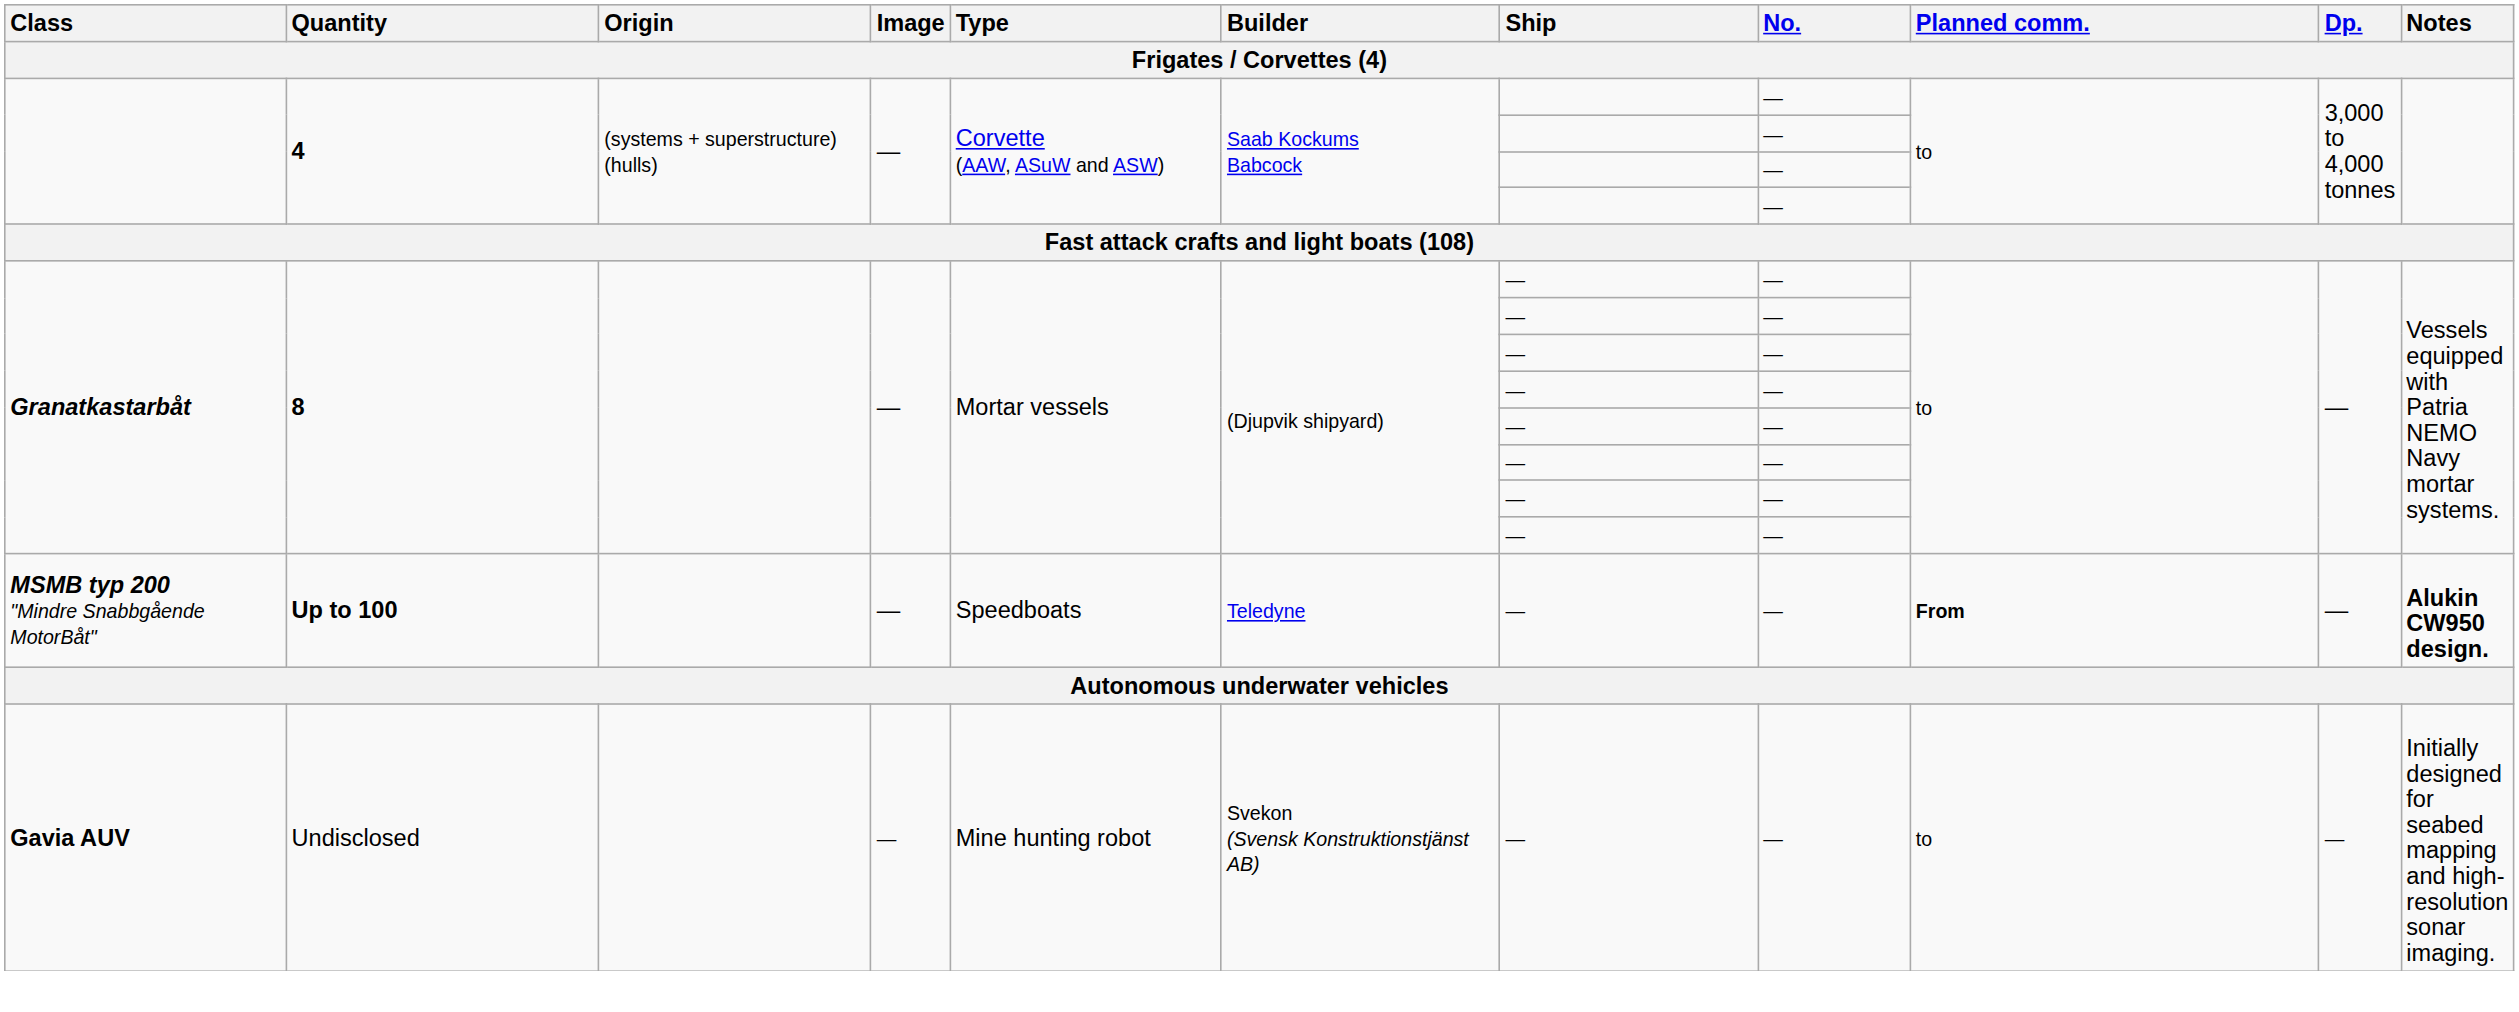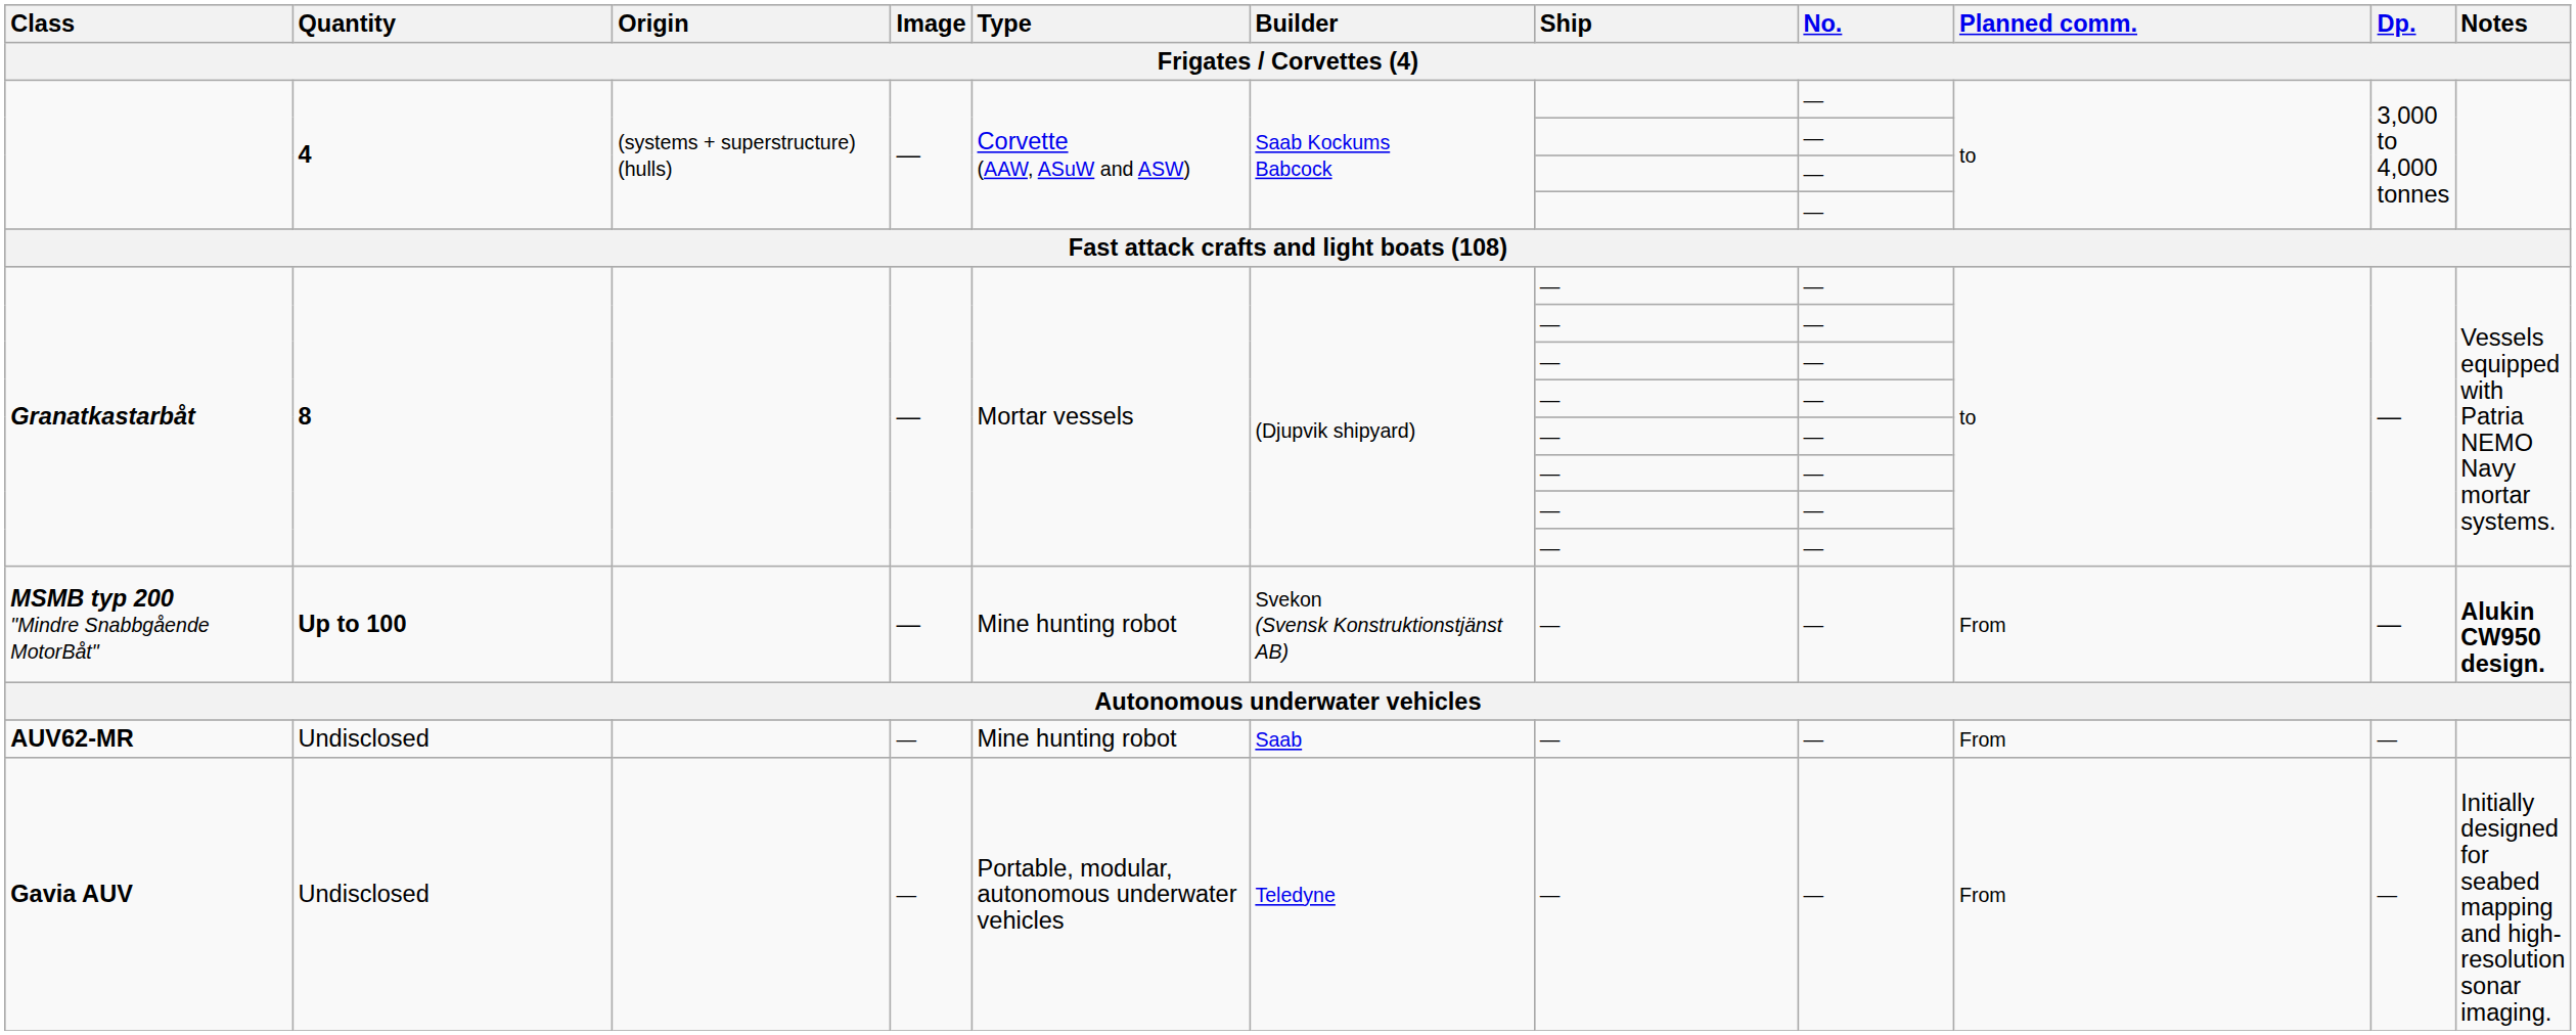MSMB typ 200 "Mindre Snabbgående MotorBåt" | Type: Speedboats -> Mine hunting robot
MSMB typ 200 "Mindre Snabbgående MotorBåt" | Builder: Teledyne -> Svekon (Svensk Konstruktionstjänst AB)
MSMB typ 200 "Mindre Snabbgående MotorBåt" | Planned comm.: bold -> normal
+ row: AUV62-MR | Undisclosed | — | Mine hunting robot | Saab | — | — | From | —
Gavia AUV | Type: Mine hunting robot -> Portable, modular, autonomous underwater vehicles
Gavia AUV | Builder: Svekon (Svensk Konstruktionstjänst AB) -> Teledyne
Gavia AUV | Planned comm.: to -> From
